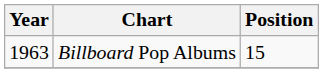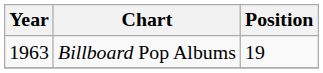Billboard Pop Albums | Position: 15 -> 19
